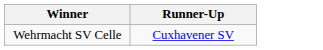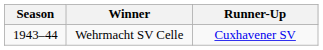+ column: Season | 1943–44
